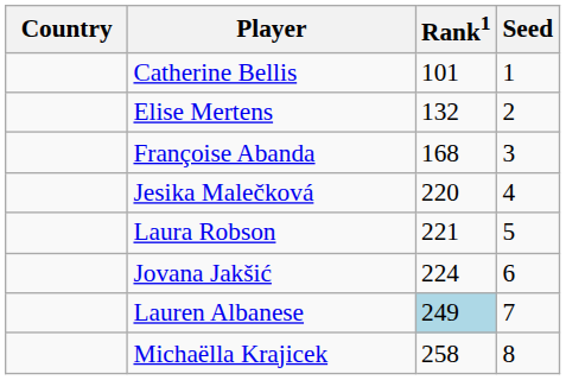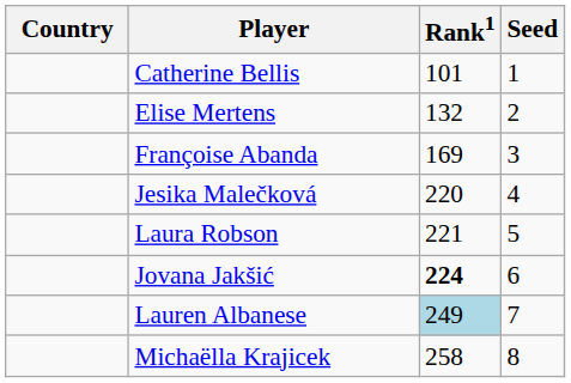Françoise Abanda | Rank1: 168 -> 169
Jovana Jakšić | Rank1: normal -> bold
